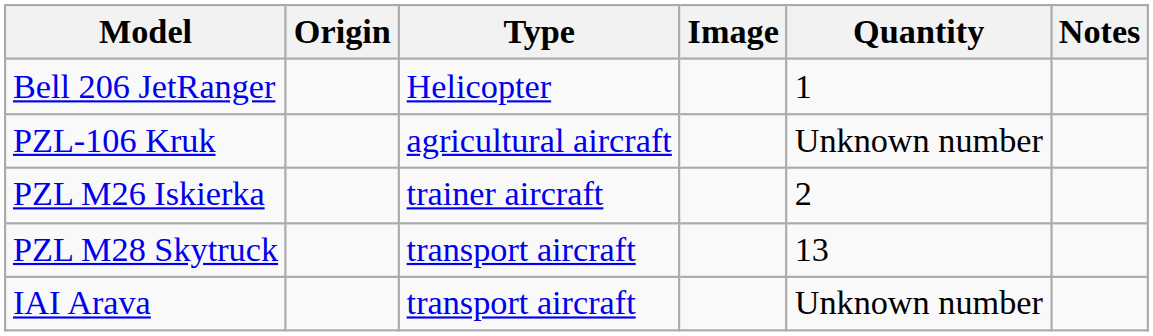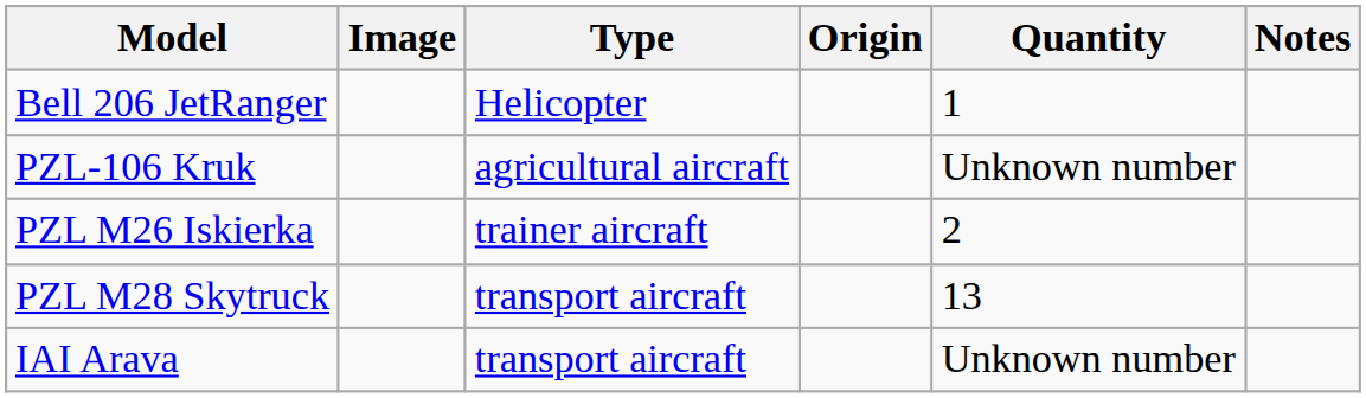columns swapped: Image <-> Origin
